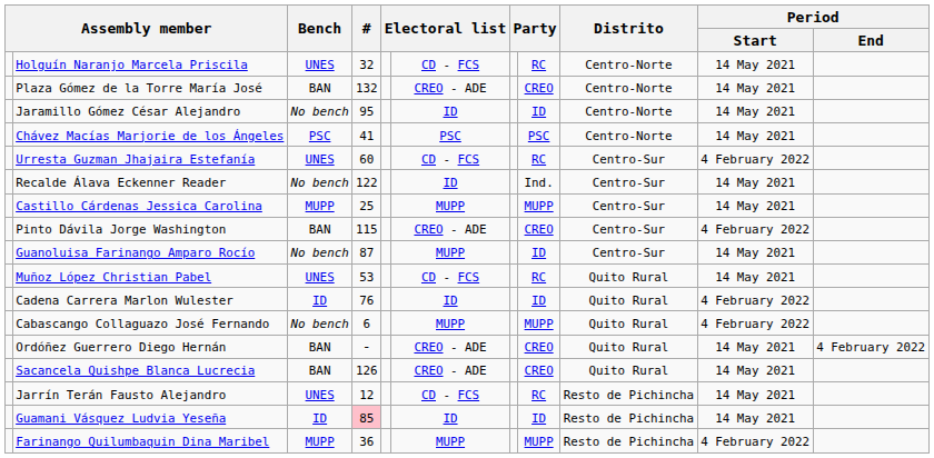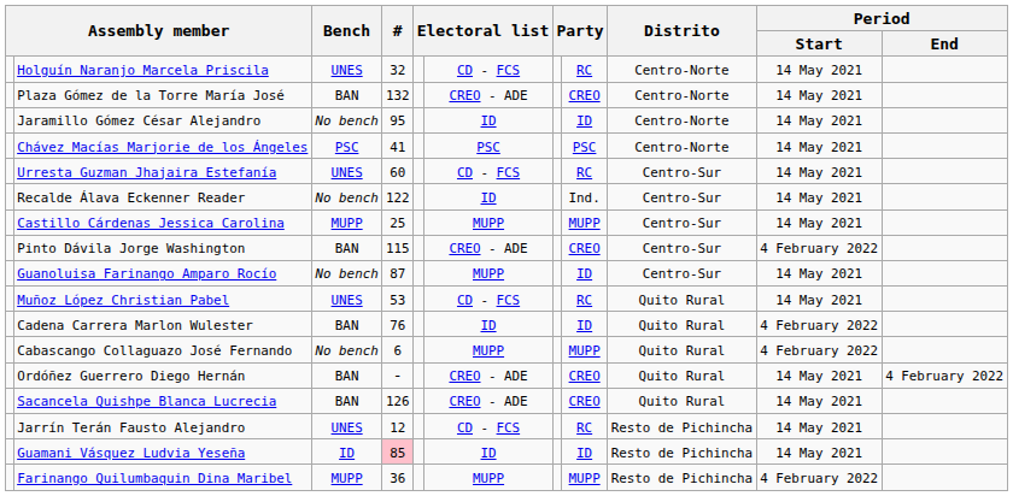Urresta Guzman Jhajaira Estefanía | Period / Start: 4 February 2022 -> 14 May 2021
Cadena Carrera Marlon Wulester | Bench: ID -> BAN
